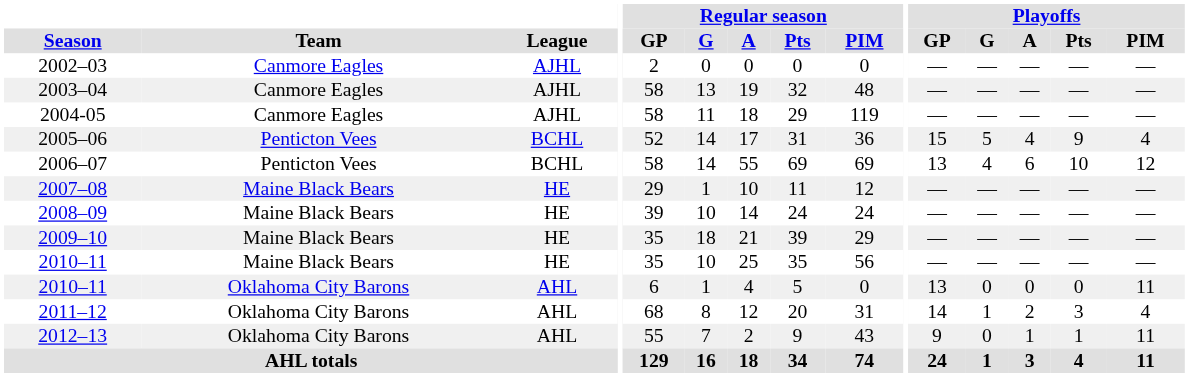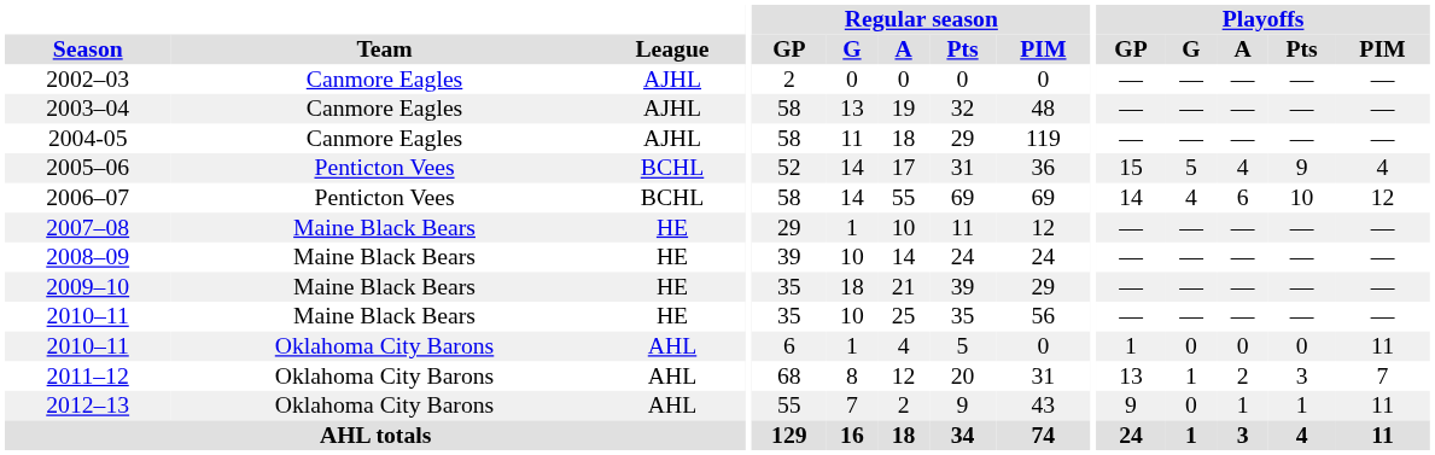2006–07 | Playoffs / GP: 13 -> 14
2010–11 / Oklahoma City Barons | Playoffs / GP: 13 -> 1
2011–12 | Playoffs / GP: 14 -> 13
2011–12 | Playoffs / PIM: 4 -> 7
